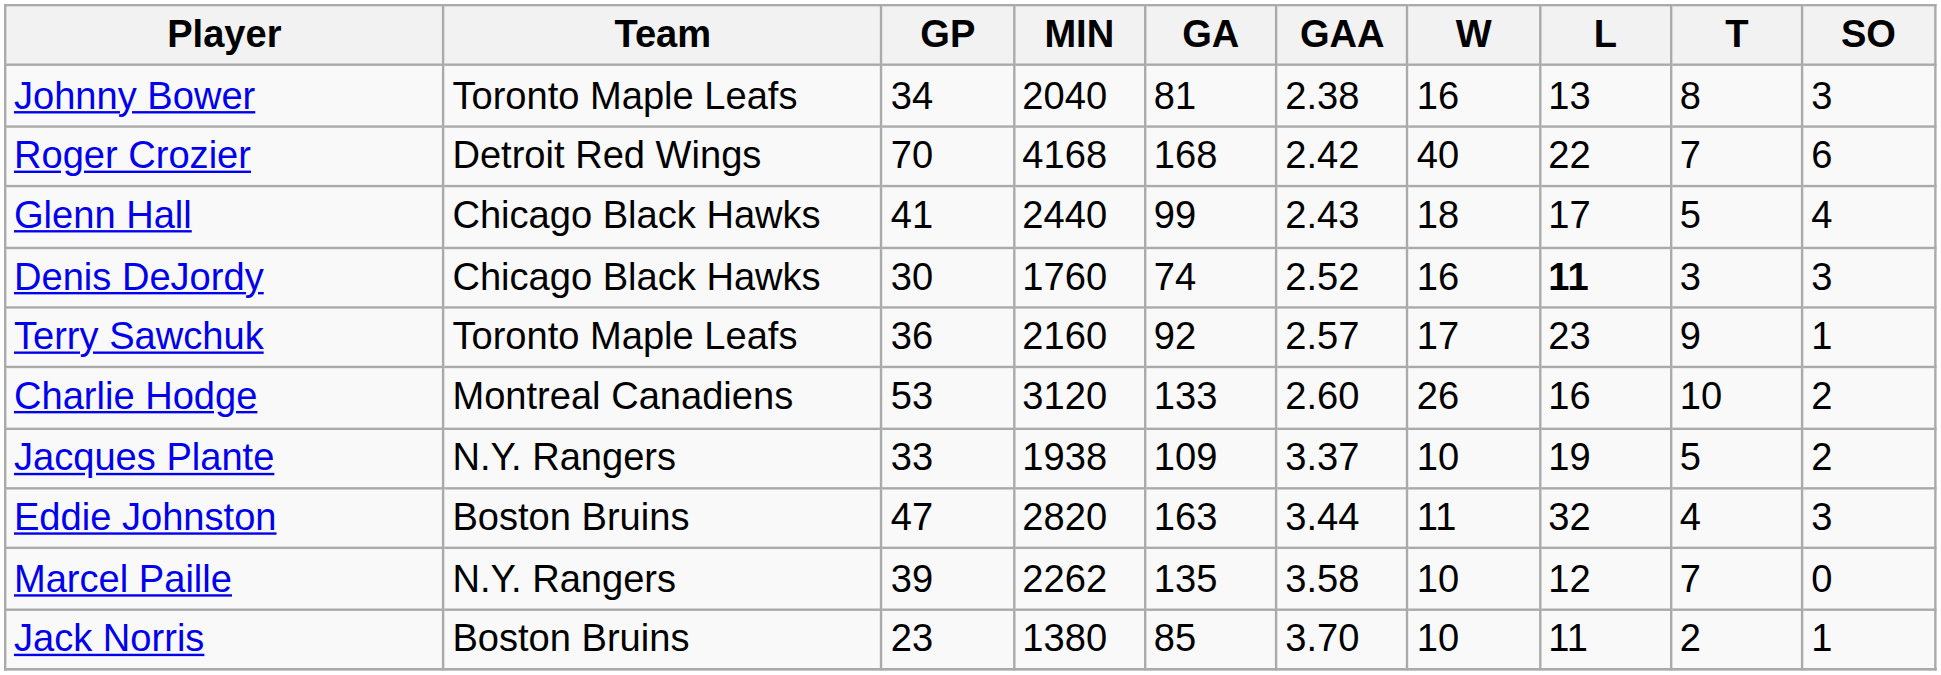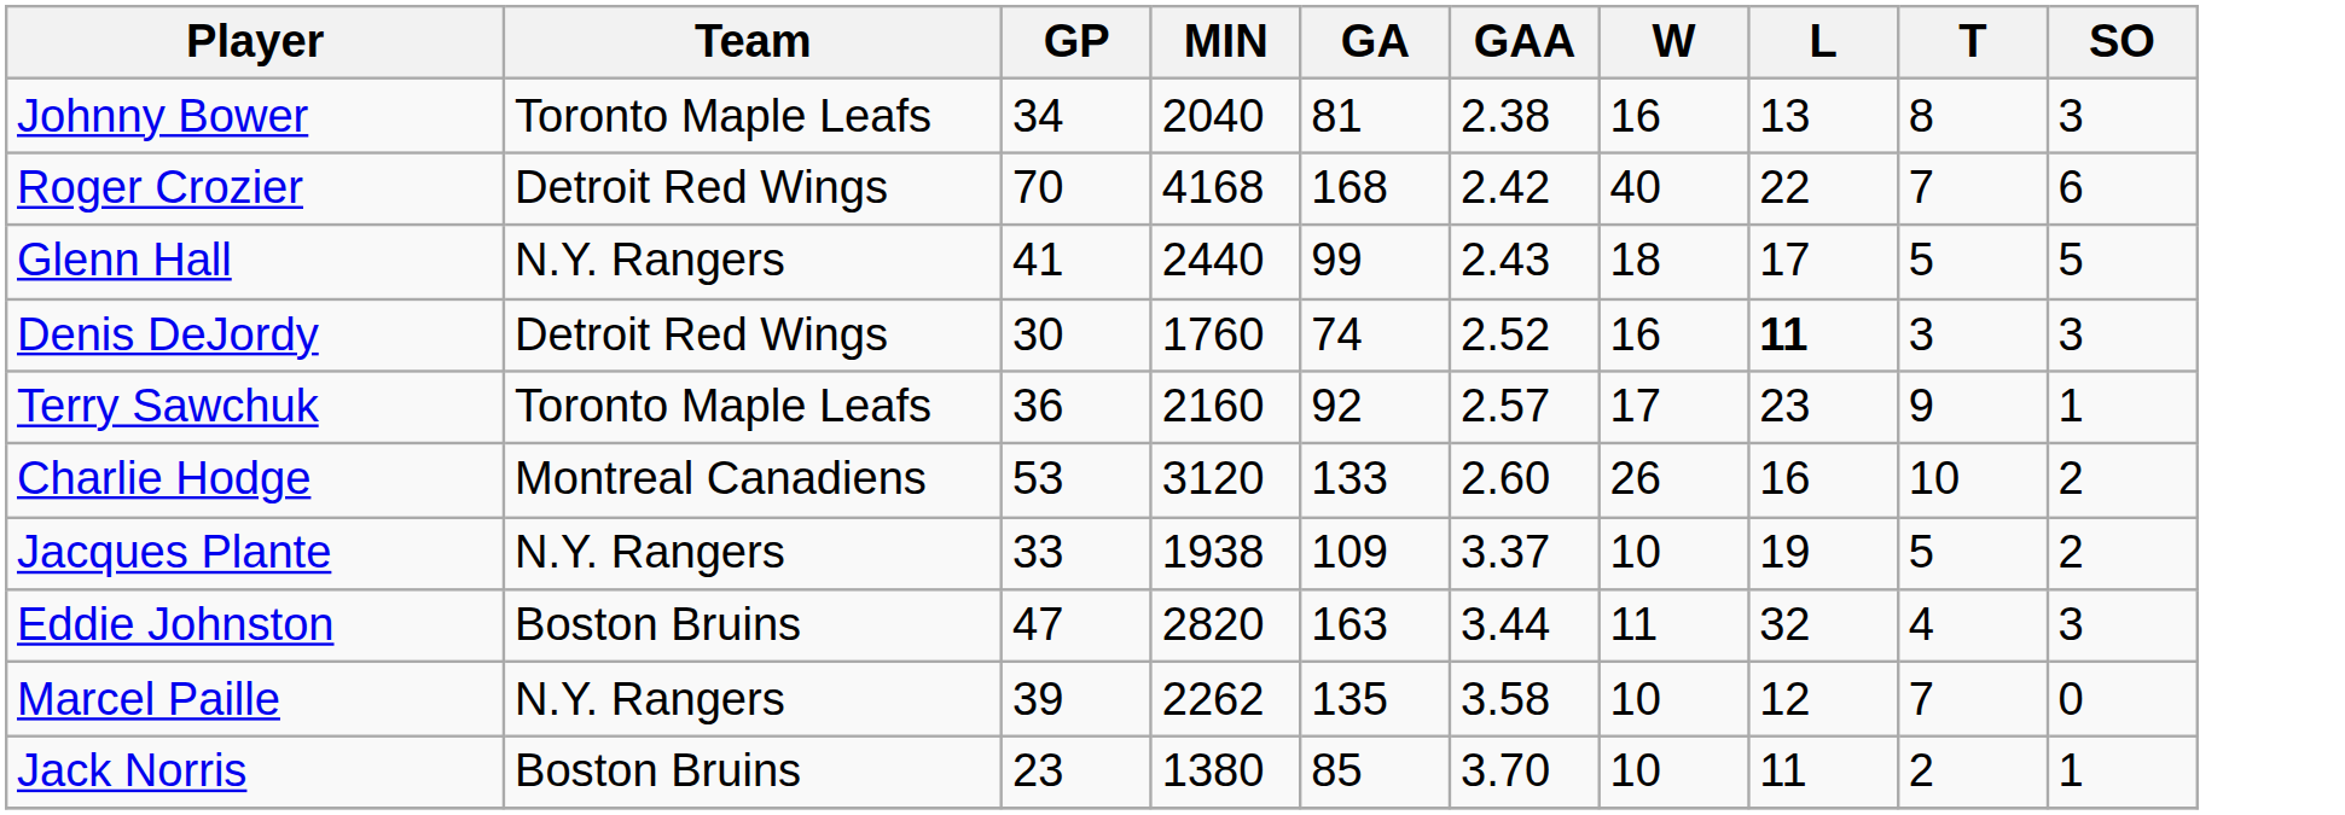Glenn Hall | Team: Chicago Black Hawks -> N.Y. Rangers
Glenn Hall | SO: 4 -> 5
Denis DeJordy | Team: Chicago Black Hawks -> Detroit Red Wings
